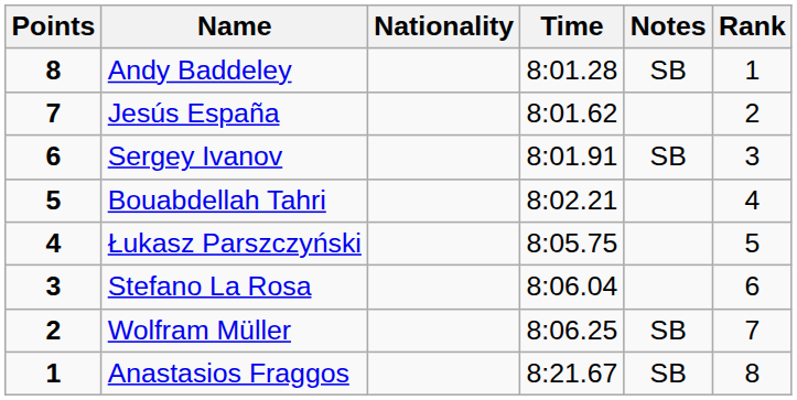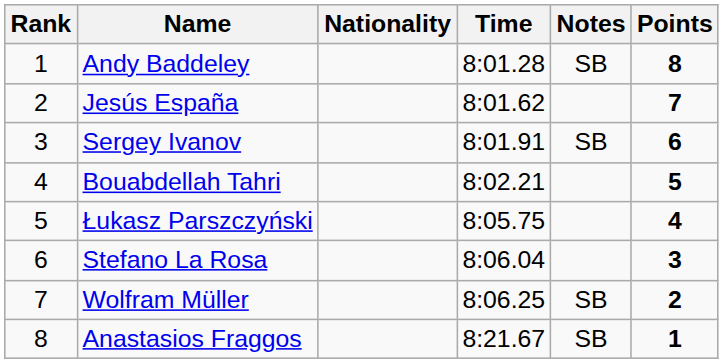columns swapped: Rank <-> Points
